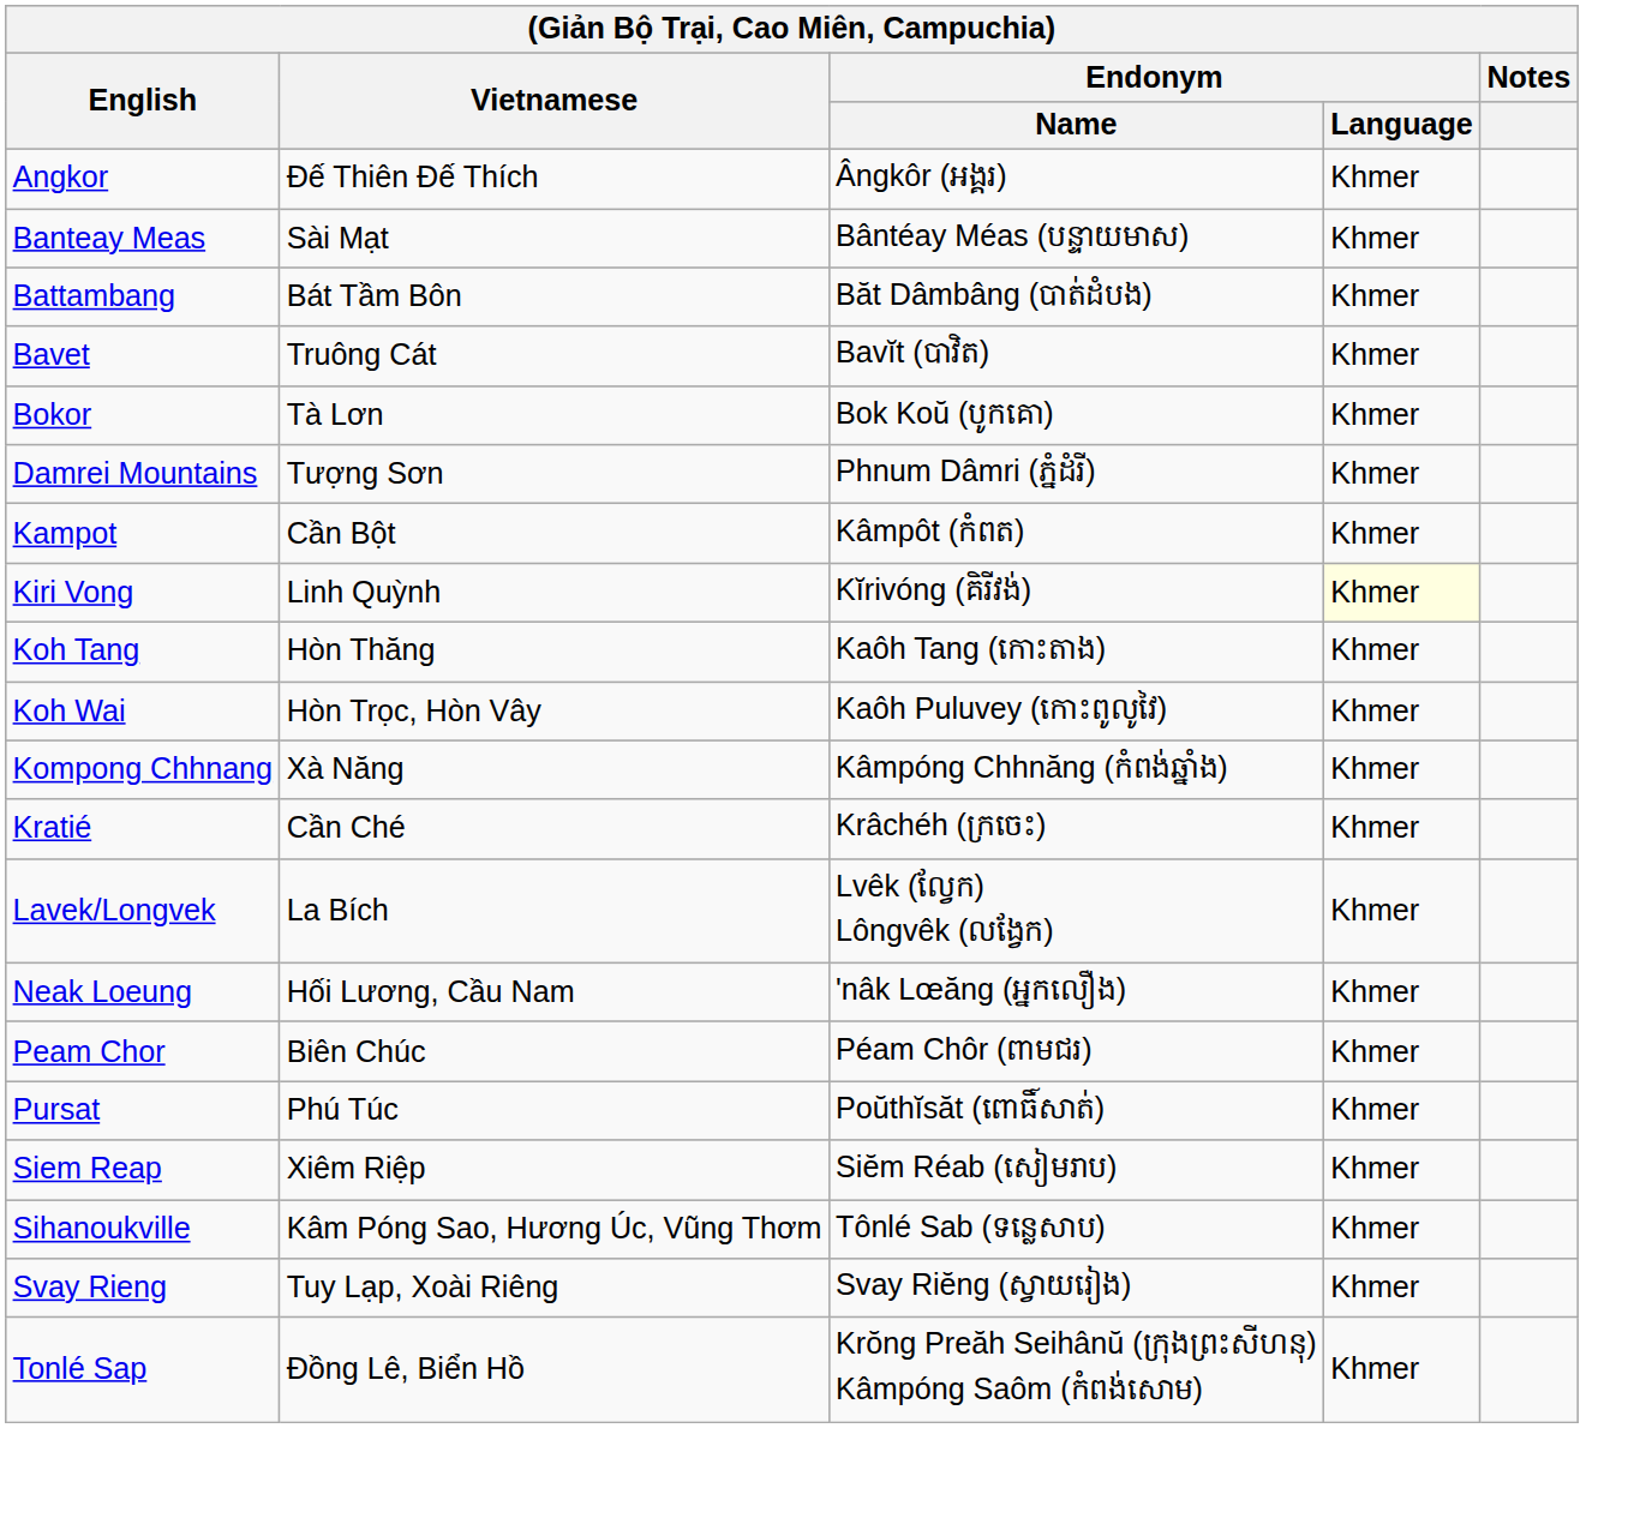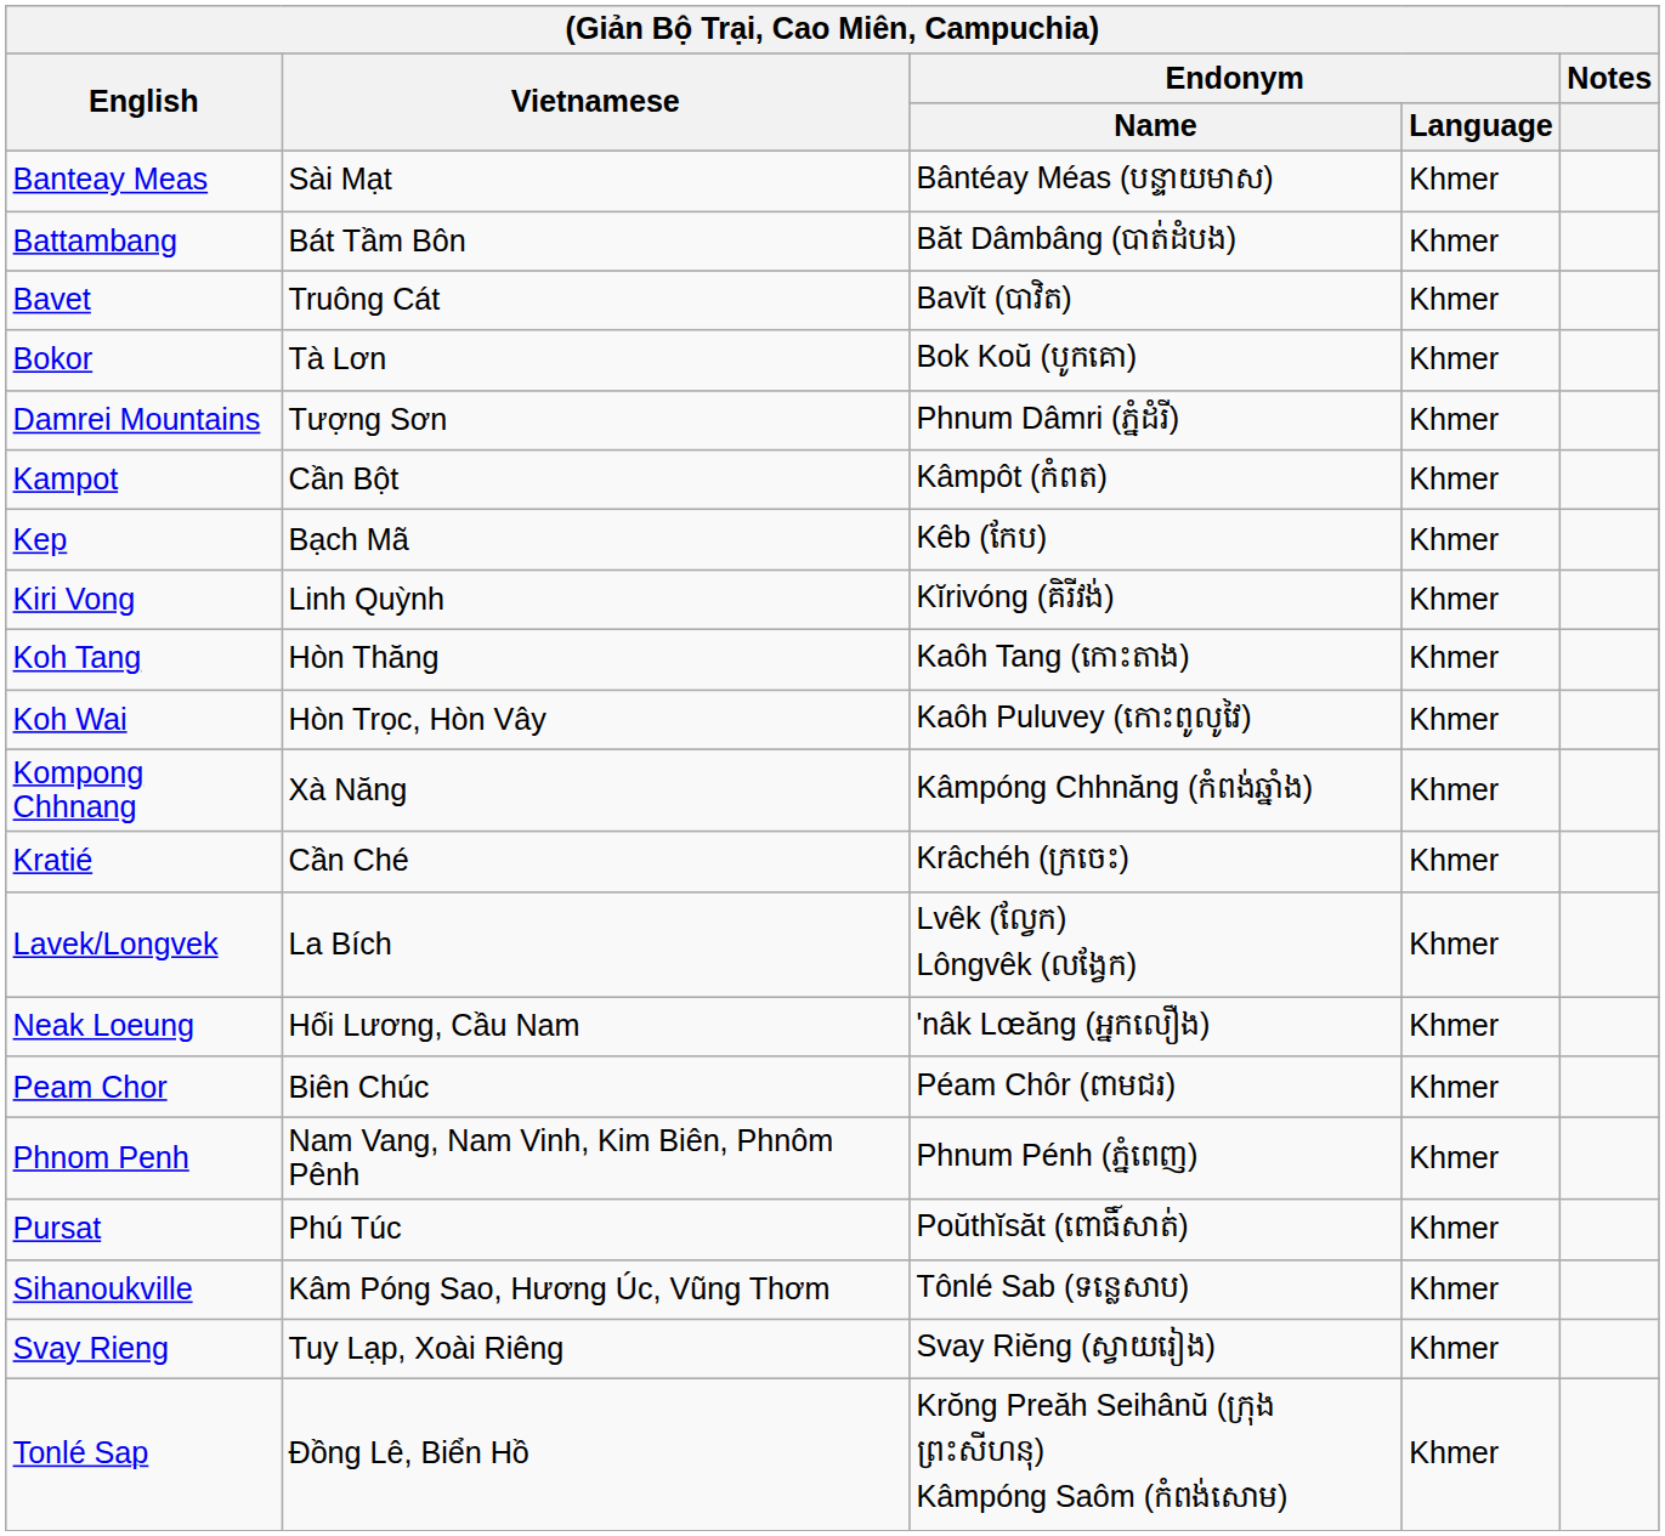- row: Angkor | Đế Thiên Đế Thích | Ângkôr (អង្គរ) | Khmer
+ row: Kep | Bạch Mã | Kêb (កែប) | Khmer
Kiri Vong | Endonym / Language: lightyellow background -> no background
+ row: Phnom Penh | Nam Vang, Nam Vinh, Kim Biên, Phnôm Pênh | Phnum Pénh (ភ្នំពេញ) | Khmer
- row: Siem Reap | Xiêm Riệp | Siĕm Réab (សៀមរាប) | Khmer
